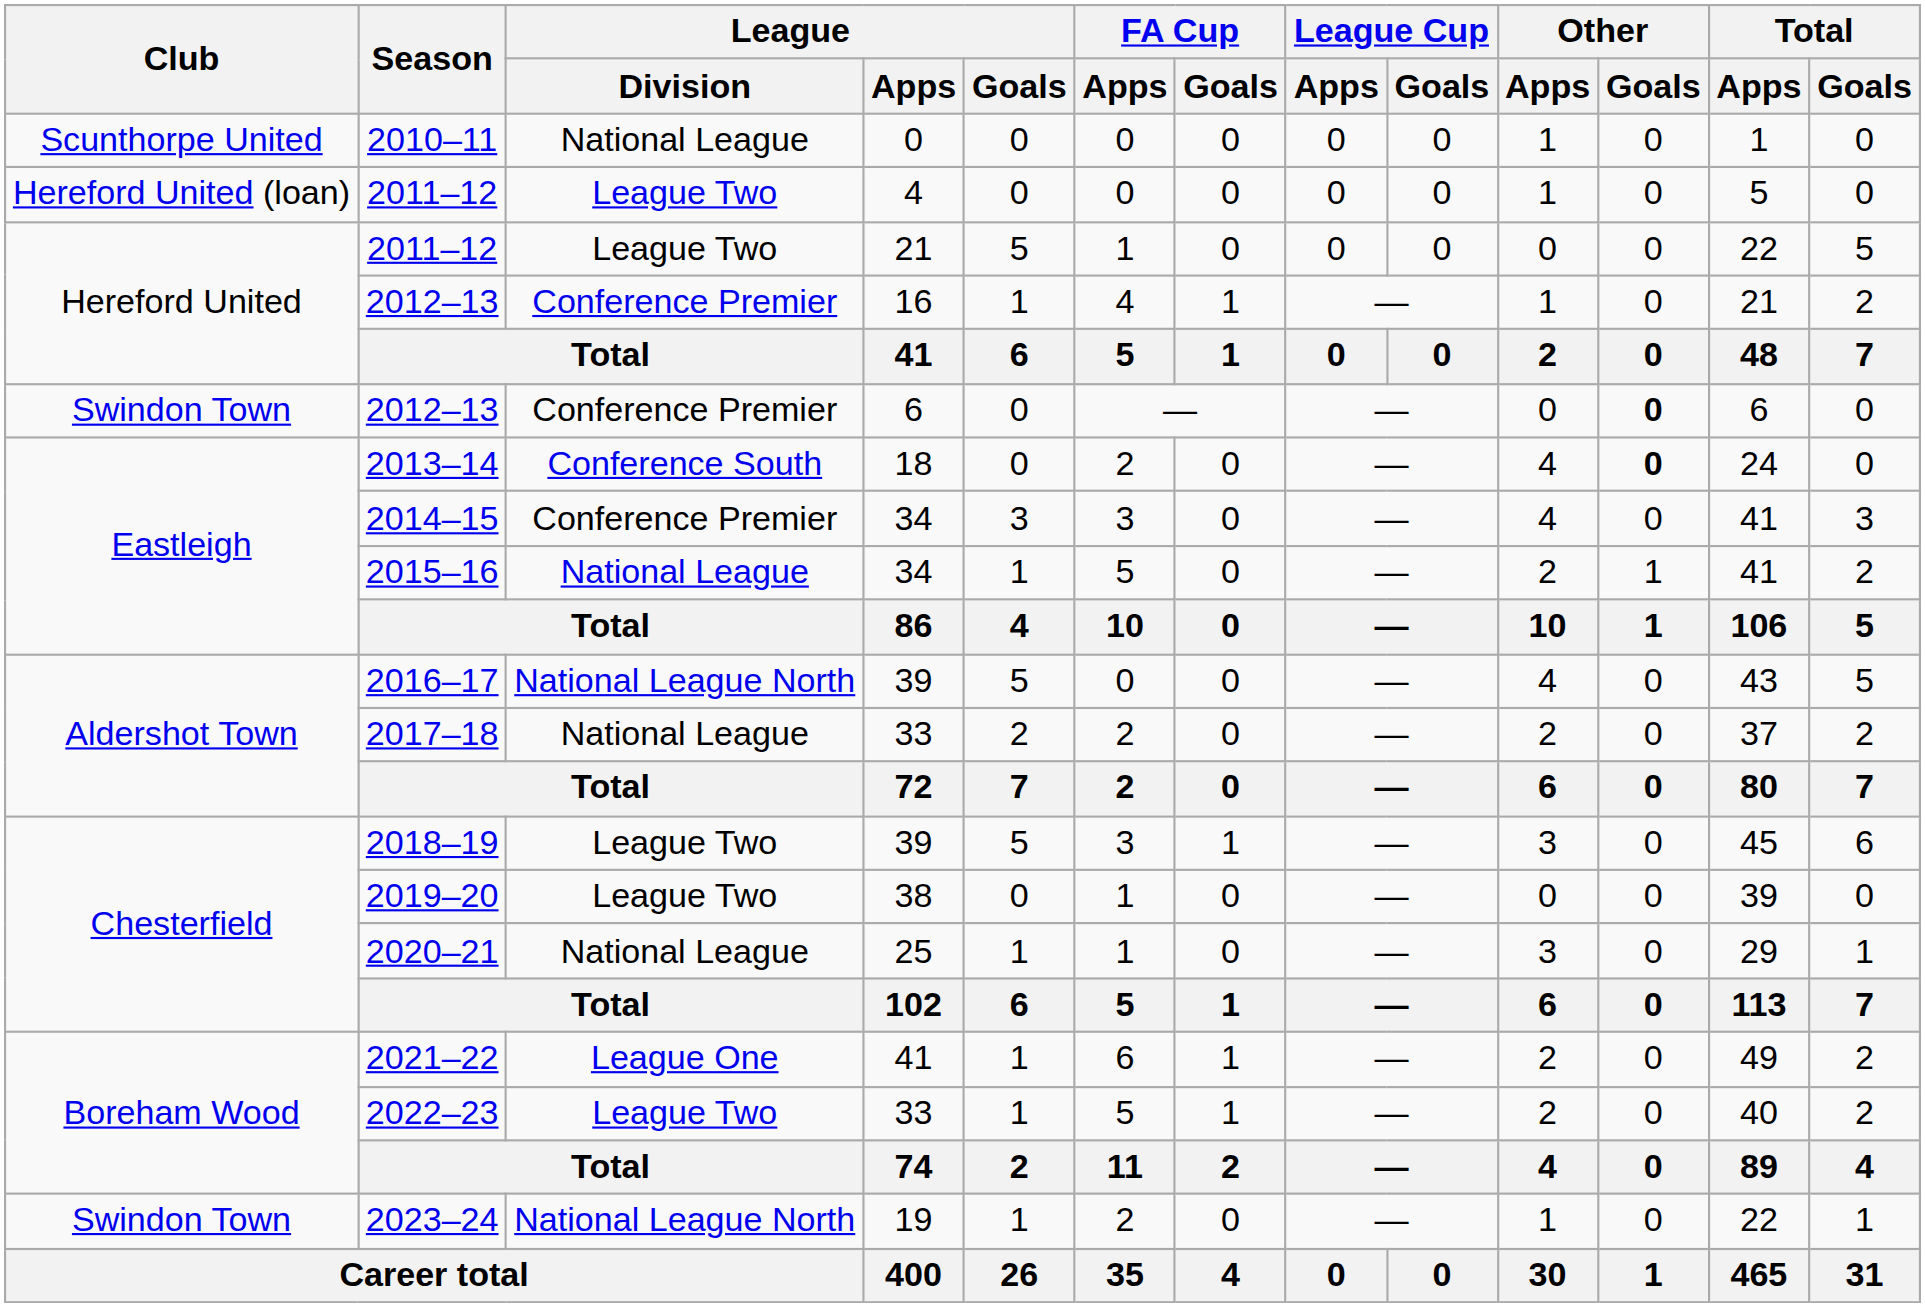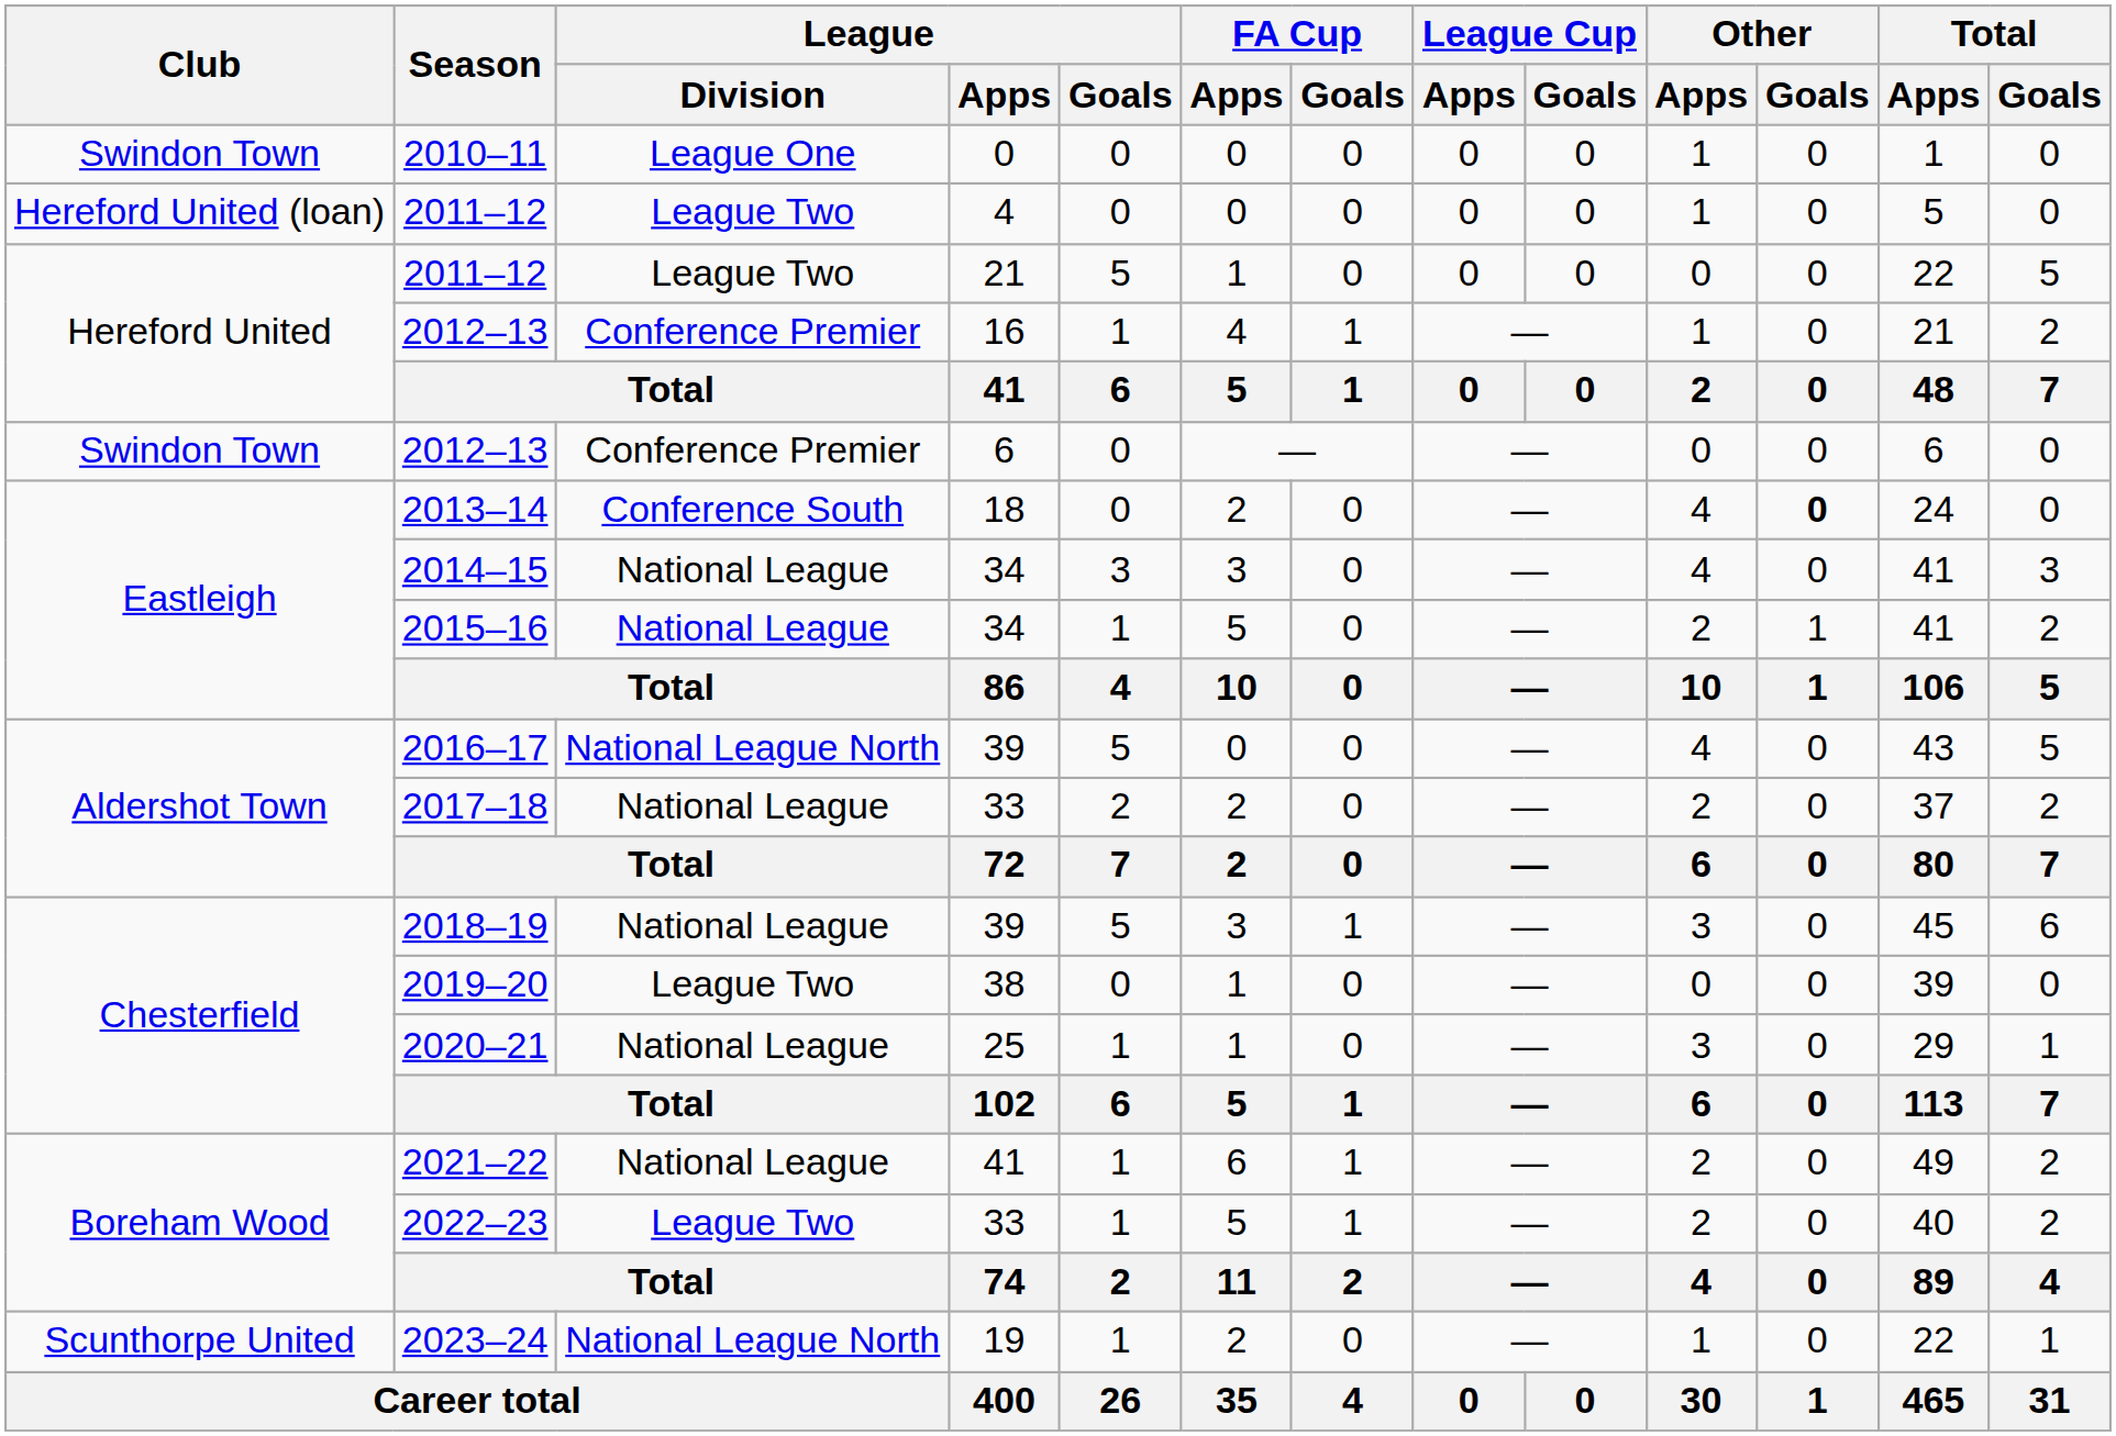2010–11 | Club: Scunthorpe United -> Swindon Town
2010–11 | League / Division: National League -> League One
2012–13 / 6 | Other / Goals: bold -> normal
2014–15 | League / Division: Conference Premier -> National League
2018–19 | League / Division: League Two -> National League
2021–22 | League / Division: League One -> National League
2023–24 | Club: Swindon Town -> Scunthorpe United
